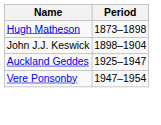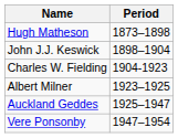+ row: Charles W. Fielding | 1904-1923
+ row: Albert Milner | 1923–1925
